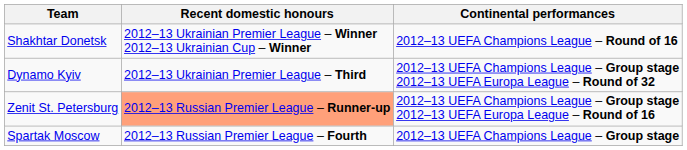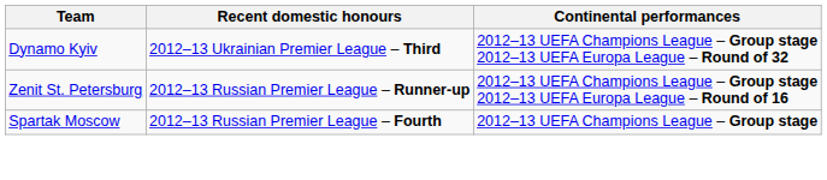- row: Shakhtar Donetsk | 2012–13 Ukrainian Premier League – Winner 2012–13 Ukrainian Cup – Winner | 2012–13 UEFA Champions League – Round of 16
Zenit St. Petersburg | Recent domestic honours: lightsalmon background -> no background
